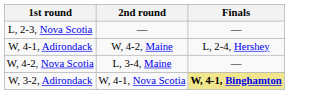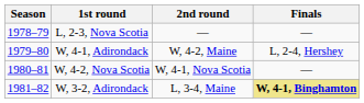+ column: Season | 1978–79 | 1979–80 | 1980–81 | 1981–82
W, 4-2, Nova Scotia | 2nd round: L, 3-4, Maine -> W, 4-1, Nova Scotia
W, 3-2, Adirondack | 2nd round: W, 4-1, Nova Scotia -> L, 3-4, Maine
